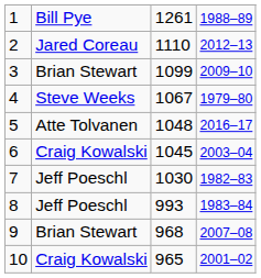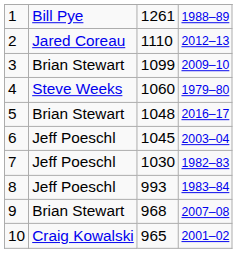4 | column 3: 1067 -> 1060
5 | column 2: Atte Tolvanen -> Brian Stewart
6 | column 2: Craig Kowalski -> Jeff Poeschl
